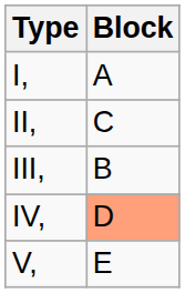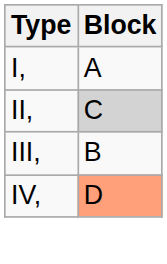II, | Block: no background -> lightgrey background
- row: V, | E
